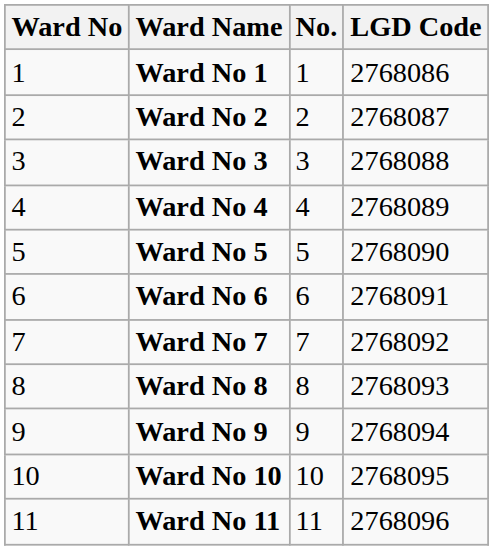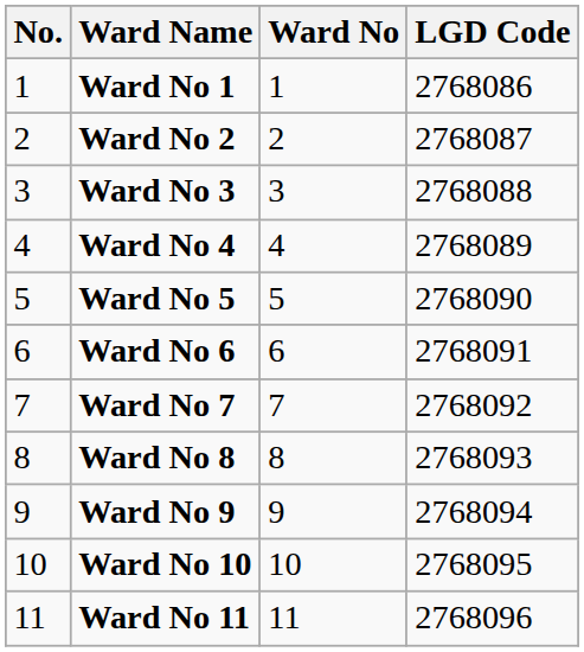columns swapped: No. <-> Ward No
